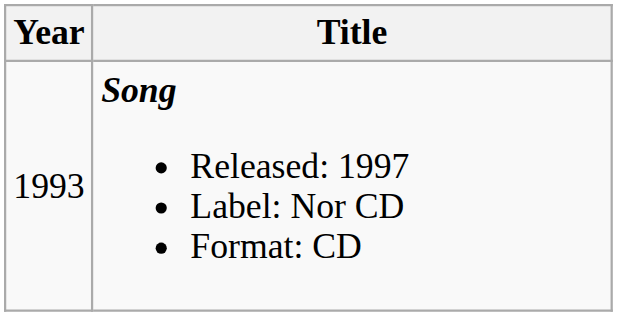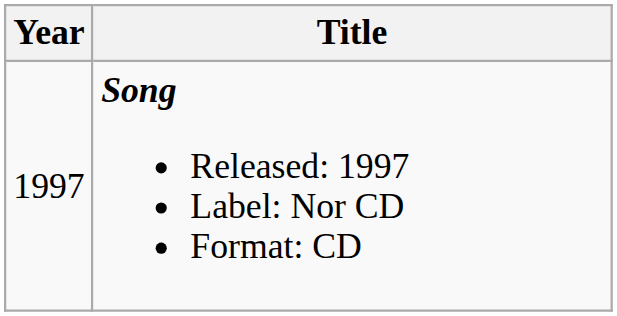Song Released: 1997 Label: Nor CD Format: CD | Year: 1993 -> 1997
